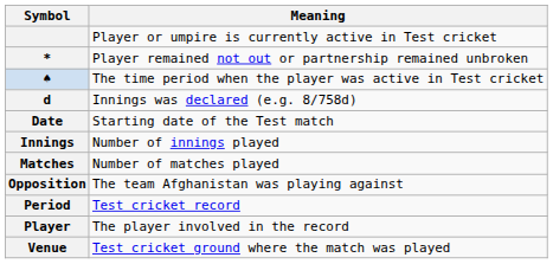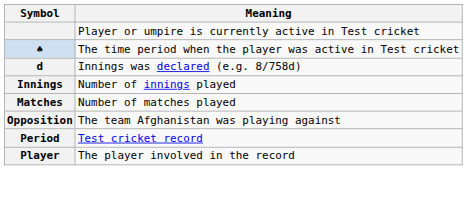- row: * | Player remained not out or partnership remained unbroken
- row: Date | Starting date of the Test match
- row: Venue | Test cricket ground where the match was played
